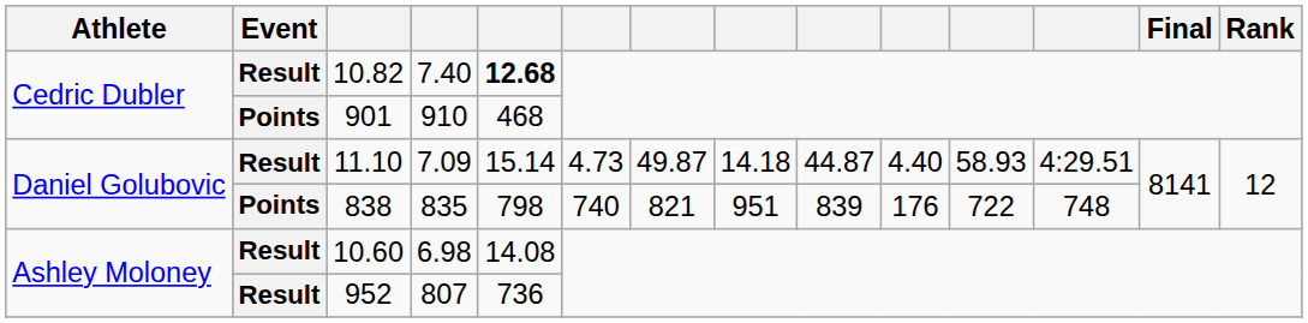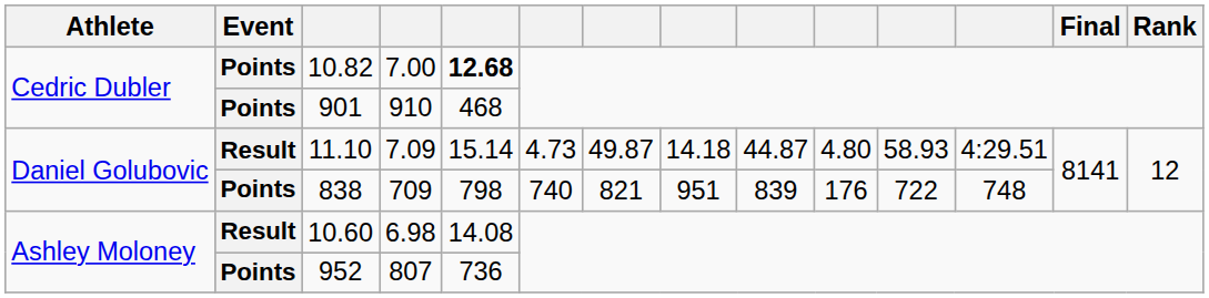10.82 | Event: Result -> Points
10.82 | column 4: 7.40 -> 7.00
11.10 | column 10: 4.40 -> 4.80
838 | column 4: 835 -> 709
952 | Event: Result -> Points
